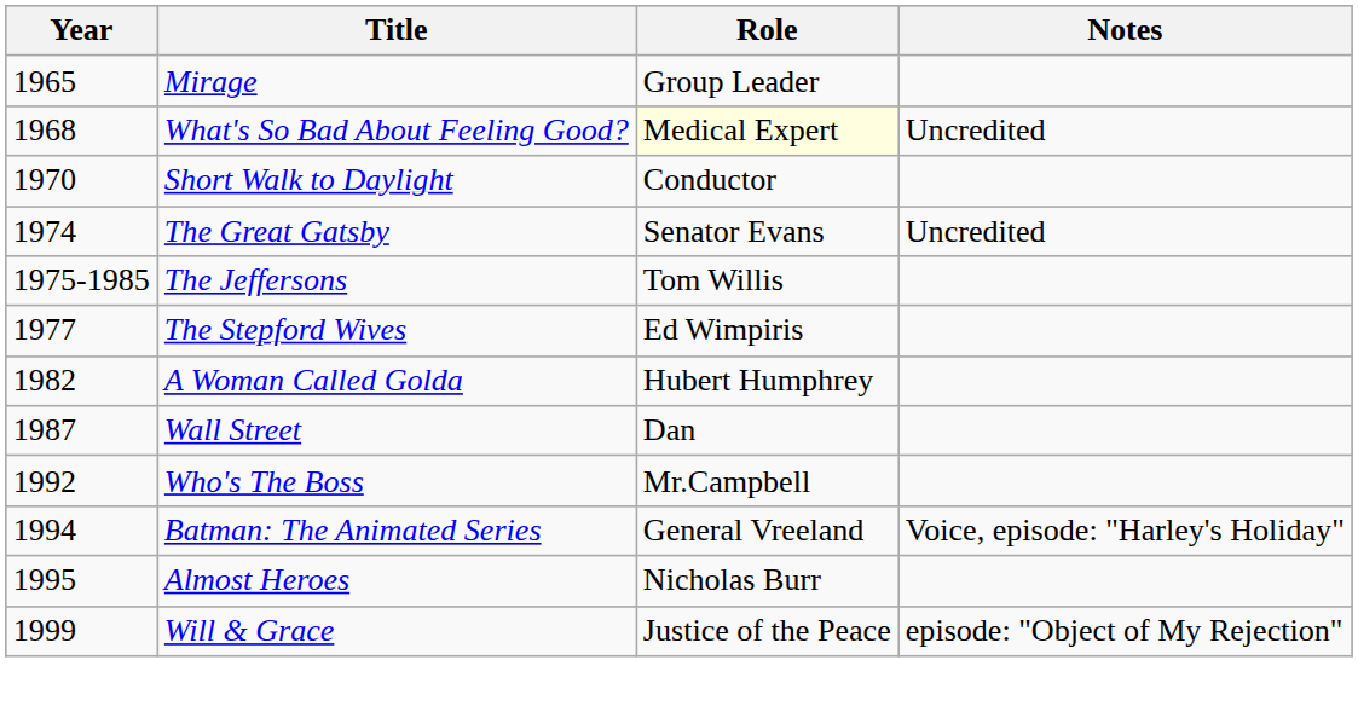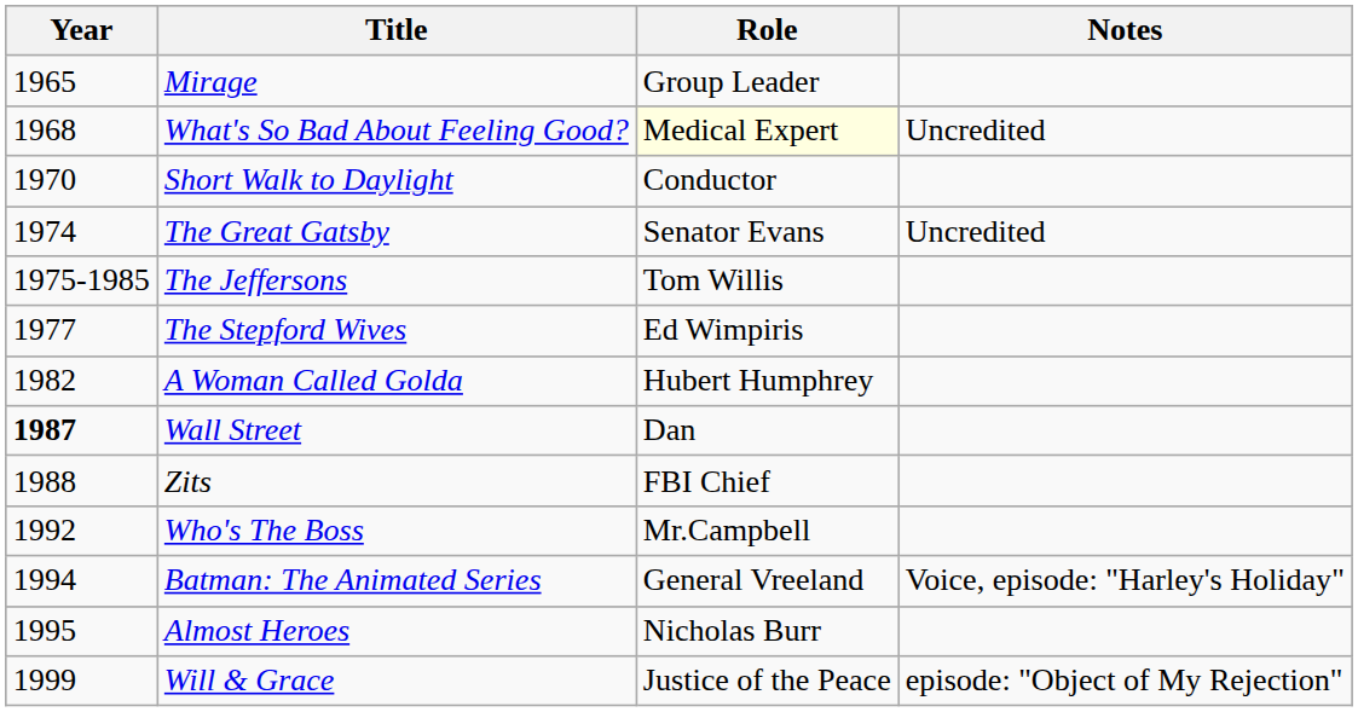Wall Street | Year: normal -> bold
+ row: 1988 | Zits | FBI Chief
